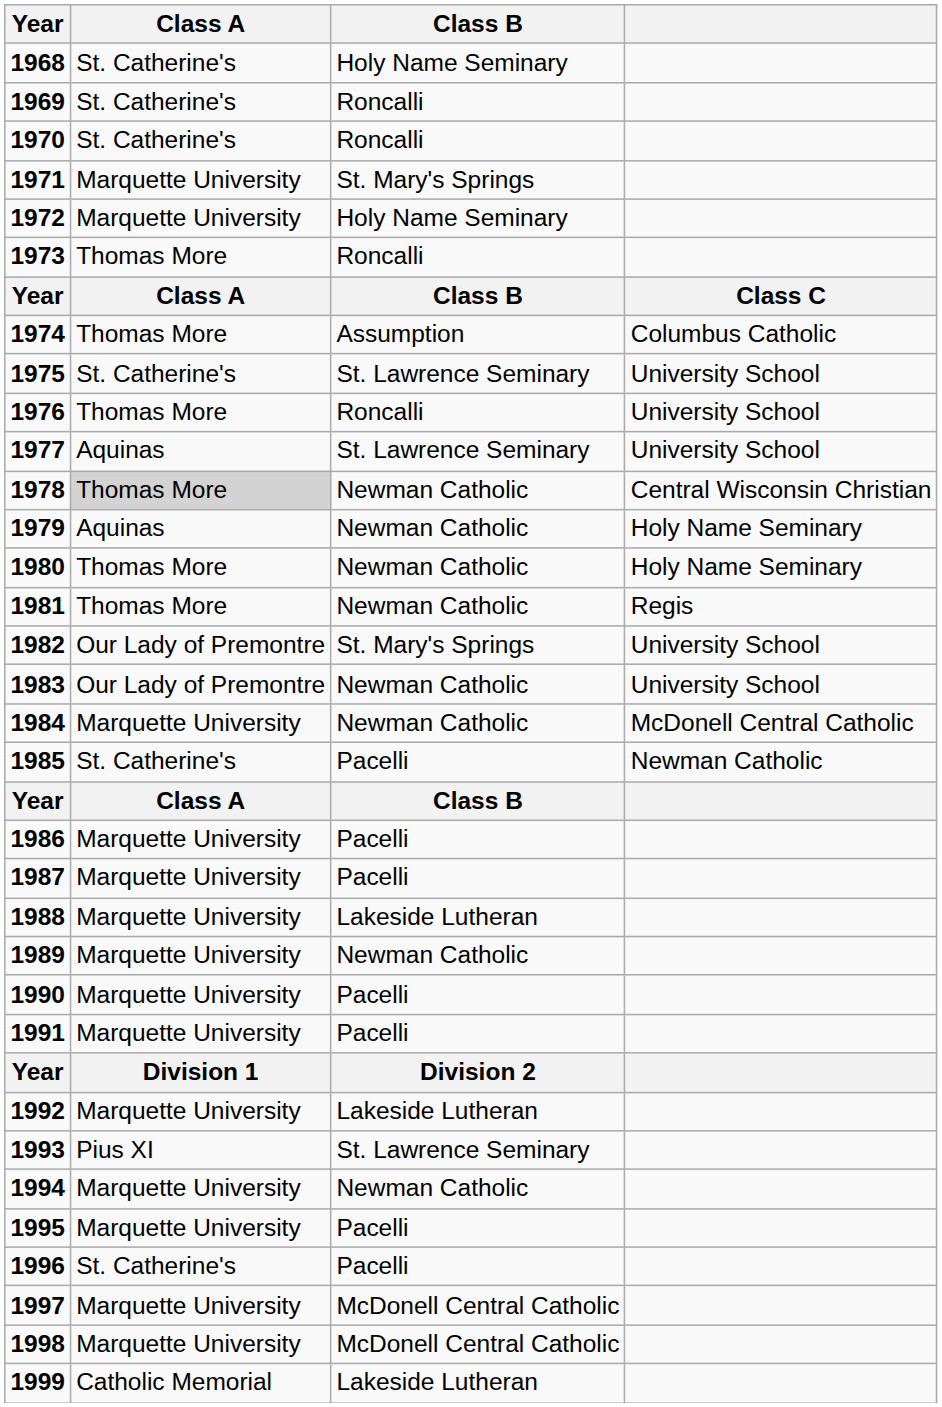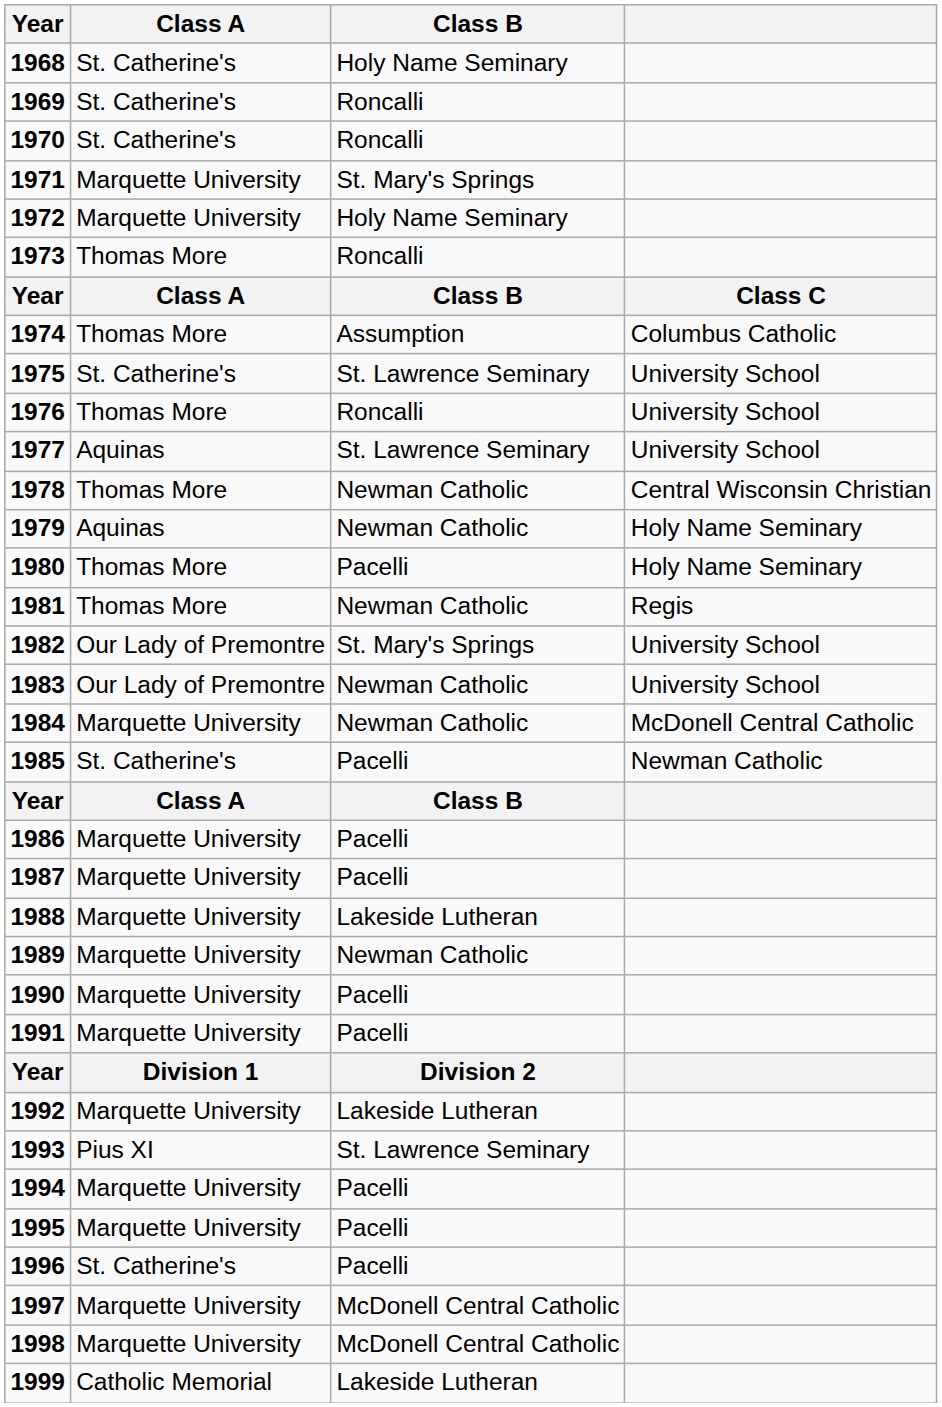1978 | Class A: lightgrey background -> no background
1980 | Class B: Newman Catholic -> Pacelli
1994 | Class B: Newman Catholic -> Pacelli
